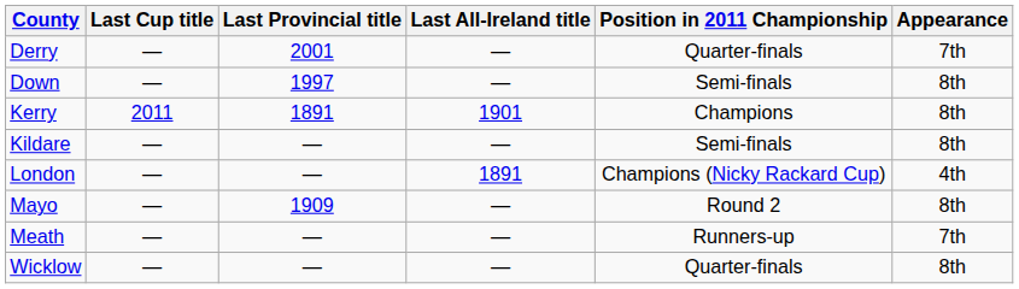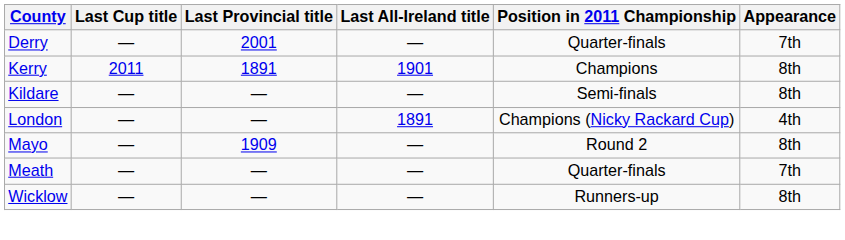- row: Down | — | 1997 | — | Semi-finals | 8th
Meath | Position in 2011 Championship: Runners-up -> Quarter-finals
Wicklow | Position in 2011 Championship: Quarter-finals -> Runners-up
